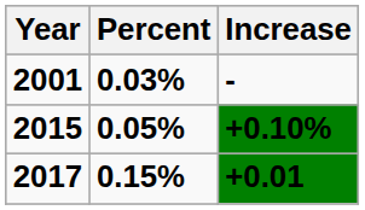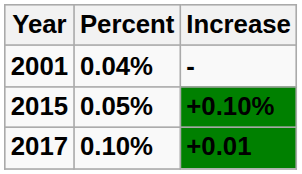2001 | Percent: 0.03% -> 0.04%
2017 | Percent: 0.15% -> 0.10%
